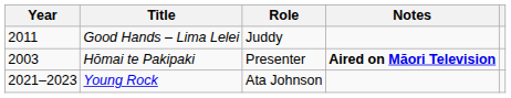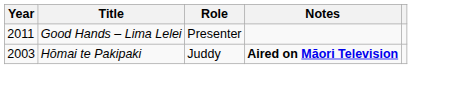Good Hands – Lima Lelei | Role: Juddy -> Presenter
Hōmai te Pakipaki | Role: Presenter -> Juddy
- row: 2021–2023 | Young Rock | Ata Johnson
